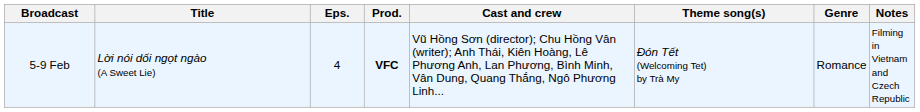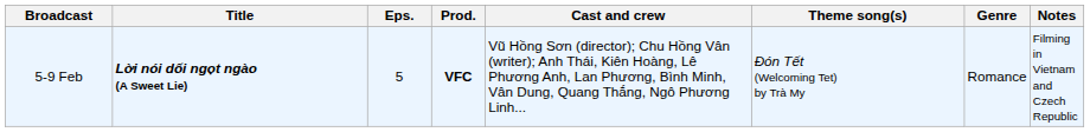5-9 Feb | Title: normal -> bold
5-9 Feb | Eps.: 4 -> 5
